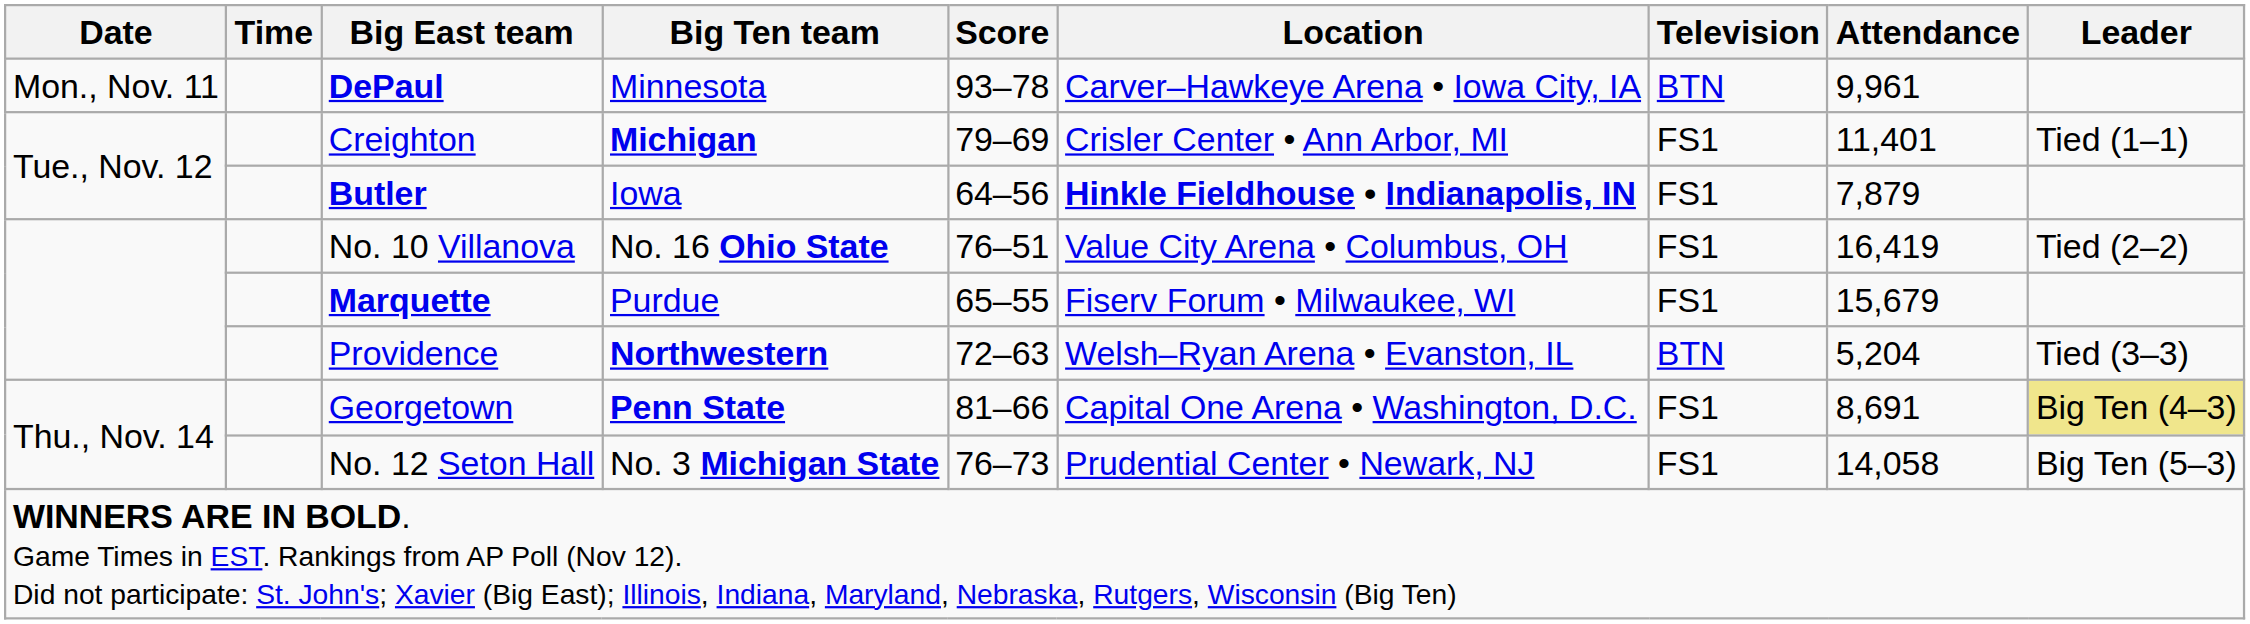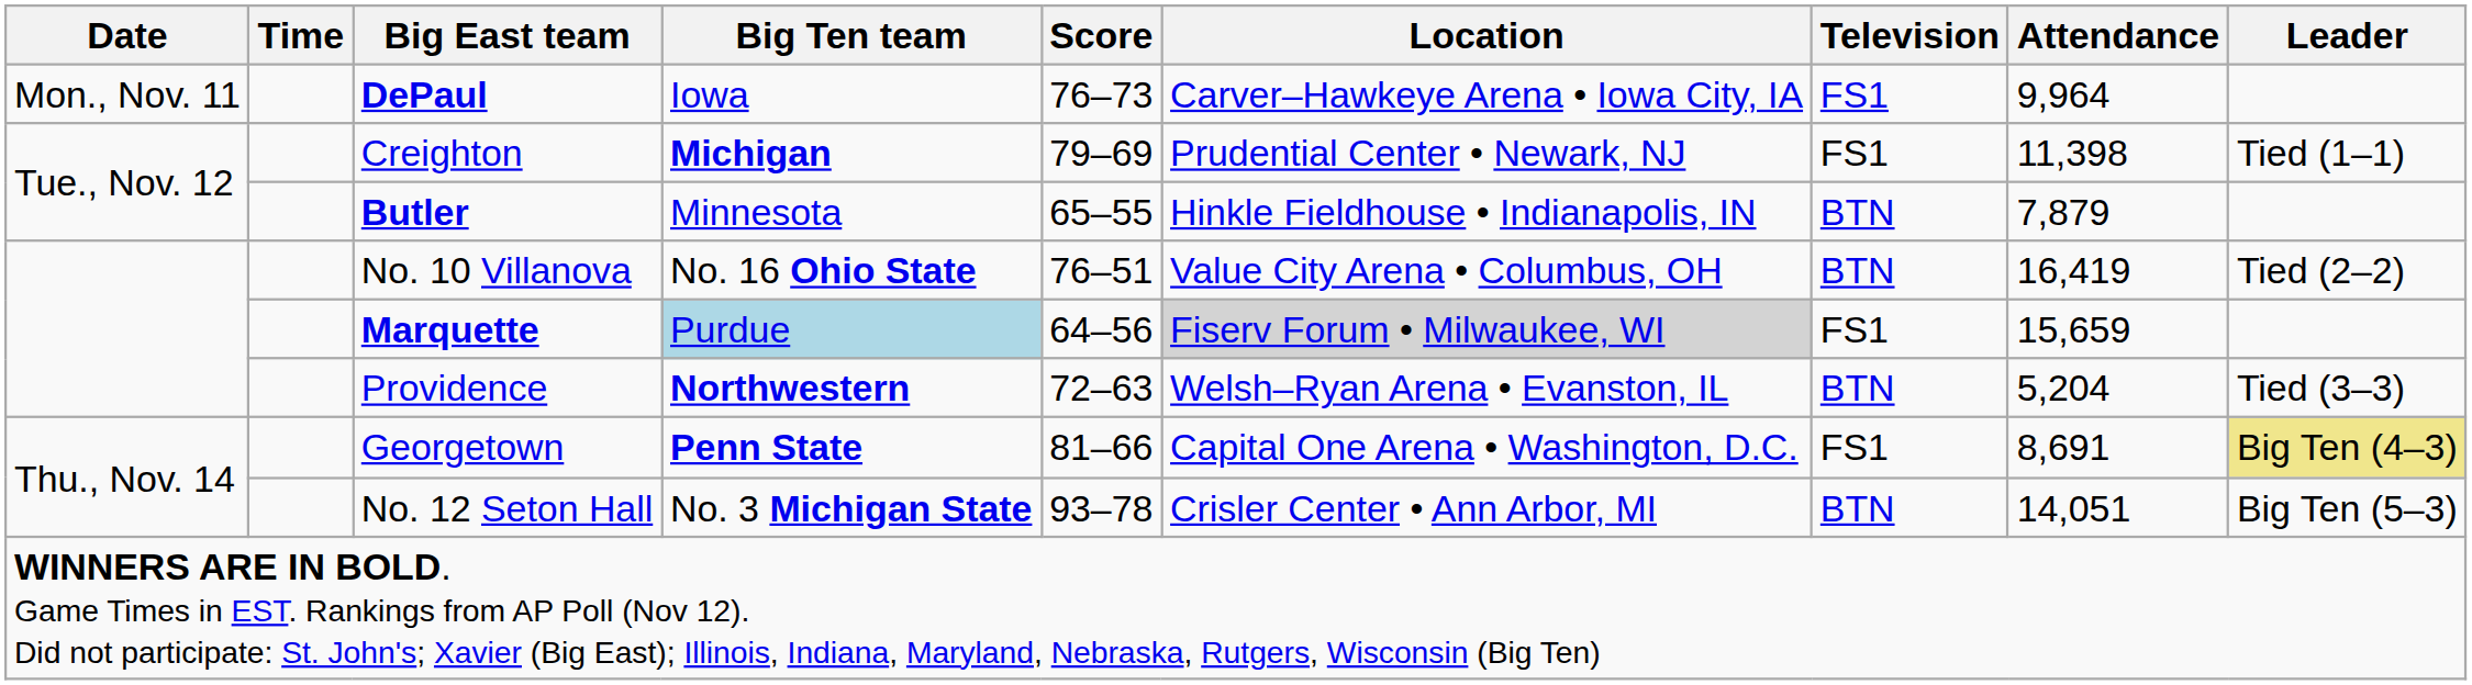DePaul | Big Ten team: Minnesota -> Iowa
DePaul | Score: 93–78 -> 76–73
DePaul | Television: BTN -> FS1
DePaul | Attendance: 9,961 -> 9,964
Creighton | Location: Crisler Center • Ann Arbor, MI -> Prudential Center • Newark, NJ
Creighton | Attendance: 11,401 -> 11,398
Butler | Big Ten team: Iowa -> Minnesota
Butler | Score: 64–56 -> 65–55
Butler | Location: bold -> normal
Butler | Television: FS1 -> BTN
No. 10 Villanova | Television: FS1 -> BTN
Marquette | Big Ten team: no background -> lightblue background
Marquette | Score: 65–55 -> 64–56
Marquette | Location: no background -> lightgrey background
Marquette | Attendance: 15,679 -> 15,659
No. 12 Seton Hall | Score: 76–73 -> 93–78
No. 12 Seton Hall | Location: Prudential Center • Newark, NJ -> Crisler Center • Ann Arbor, MI
No. 12 Seton Hall | Television: FS1 -> BTN
No. 12 Seton Hall | Attendance: 14,058 -> 14,051
